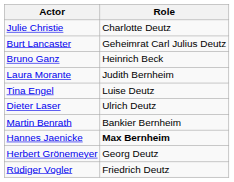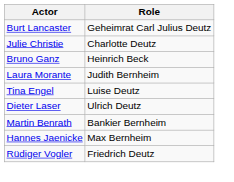rows swapped: Burt Lancaster <-> Julie Christie
Hannes Jaenicke | Role: bold -> normal
- row: Herbert Grönemeyer | Georg Deutz
